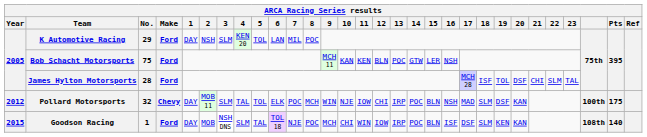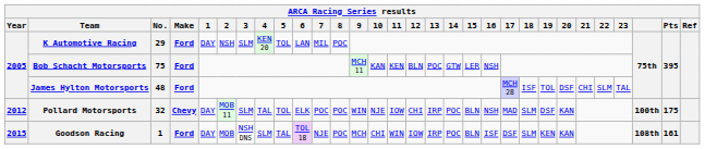James Hylton Motorsports | No.: 28 -> 48
Pollard Motorsports | 8: MCH -> POC
Goodson Racing | Pts: 140 -> 161
